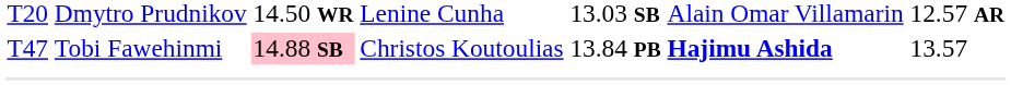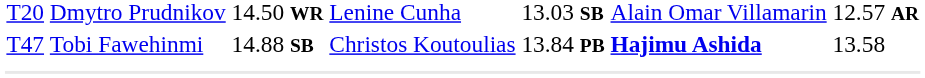T47 | column 3: pink background -> no background
T47 | column 7: 13.57 -> 13.58
